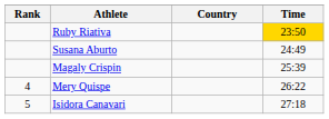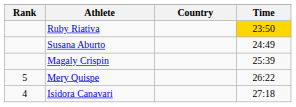Mery Quispe | Rank: 4 -> 5
Isidora Canavari | Rank: 5 -> 4
